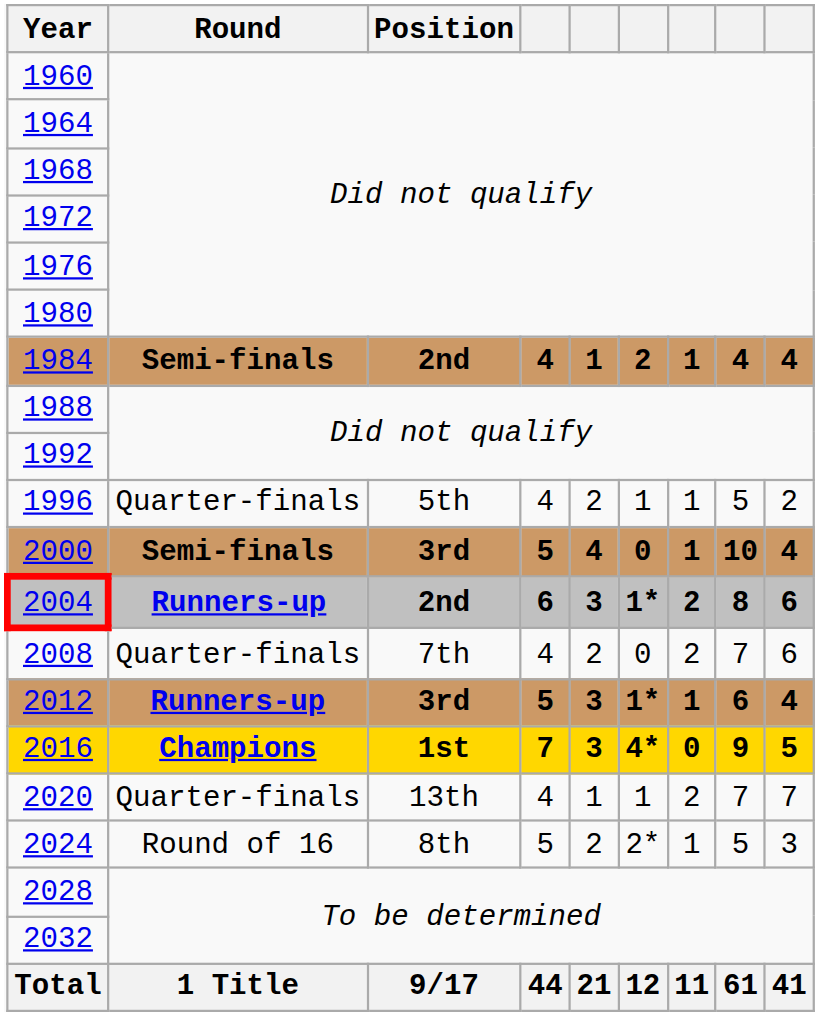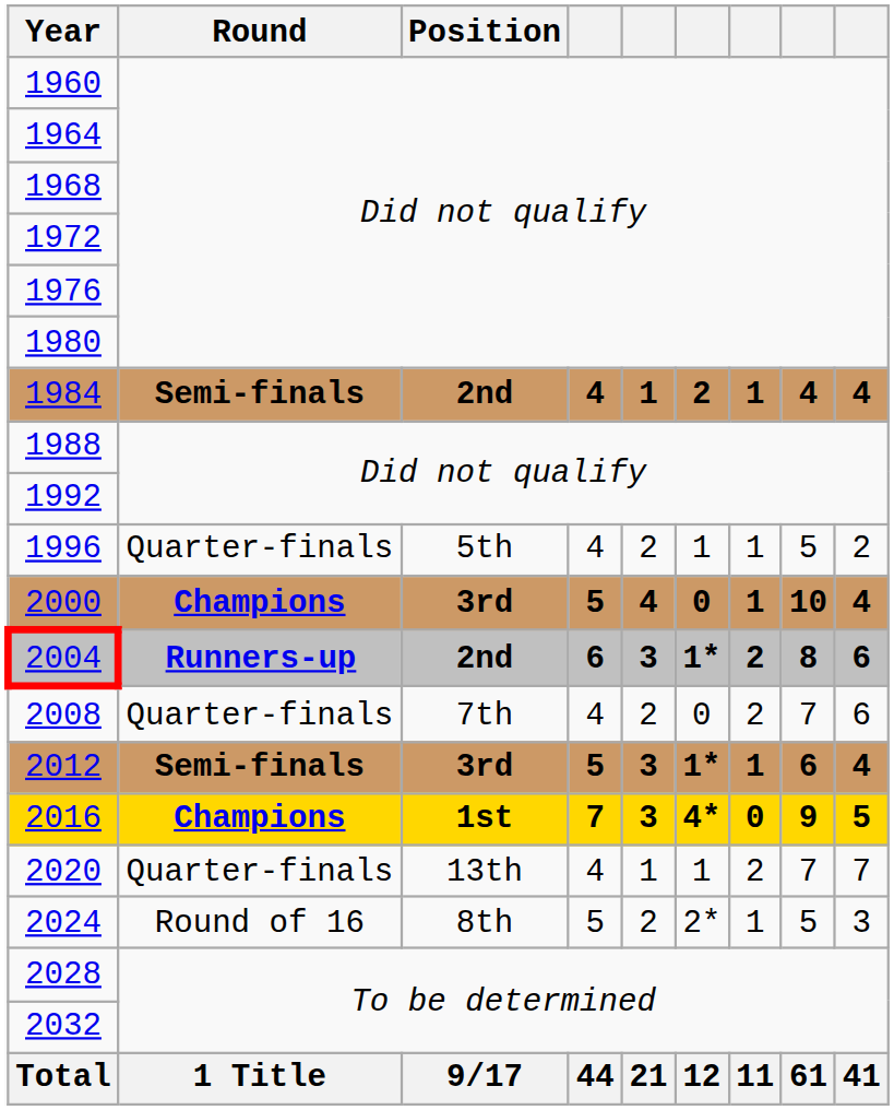2000 | Round: Semi-finals -> Champions
2012 | Round: Runners-up -> Semi-finals
